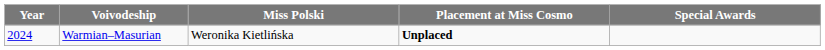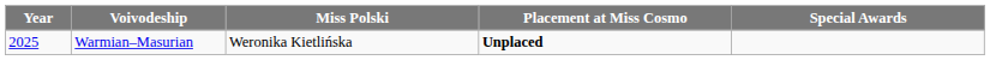Warmian–Masurian | Year: 2024 -> 2025
